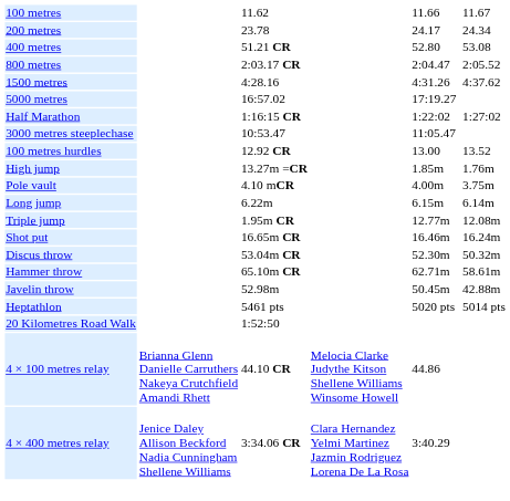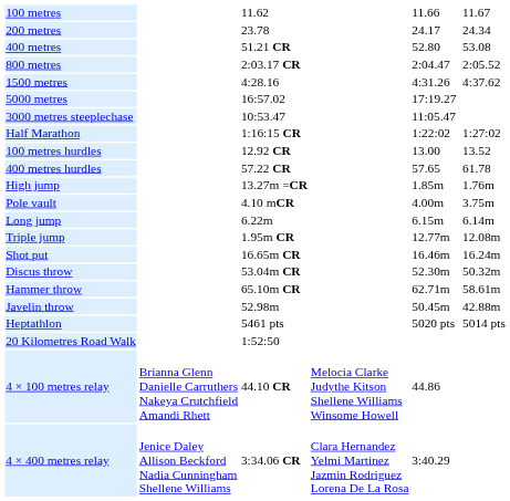rows swapped: 3000 metres steeplechase <-> Half Marathon
+ row: 400 metres hurdles | 57.22 CR | 57.65 | 61.78
